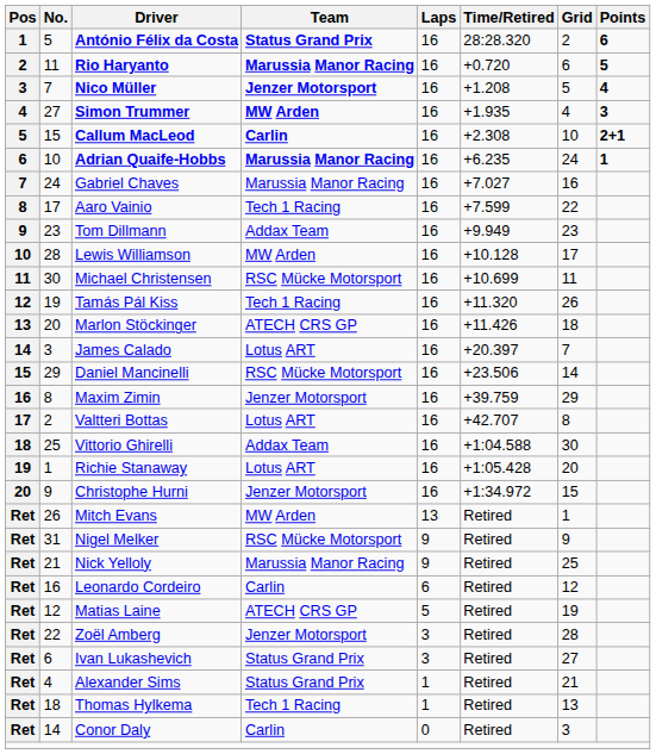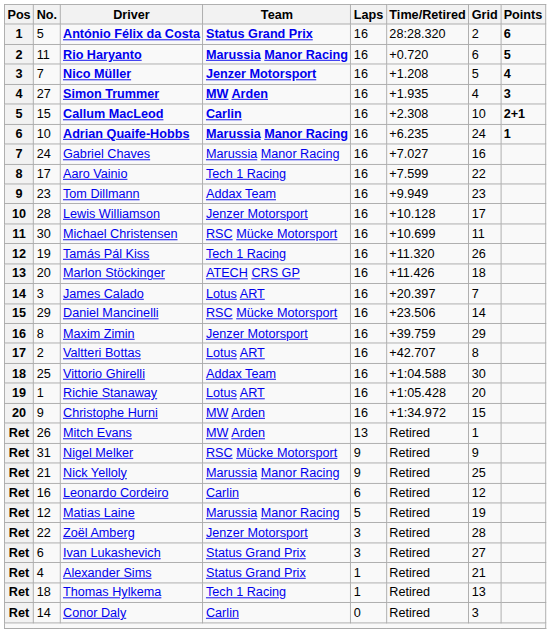Lewis Williamson | Team: MW Arden -> Jenzer Motorsport
Christophe Hurni | Team: Jenzer Motorsport -> MW Arden
Matias Laine | Team: ATECH CRS GP -> Marussia Manor Racing
